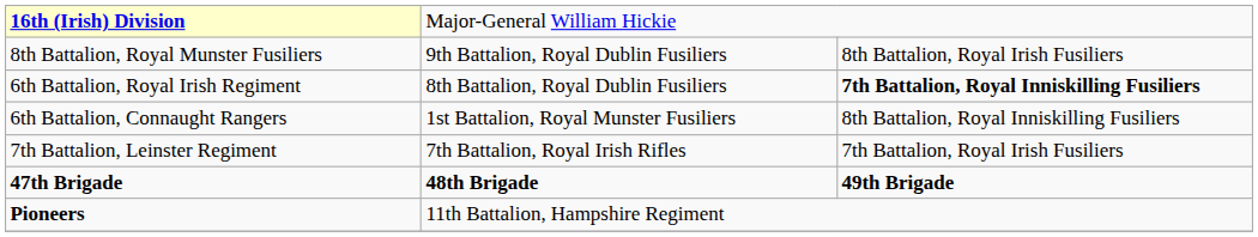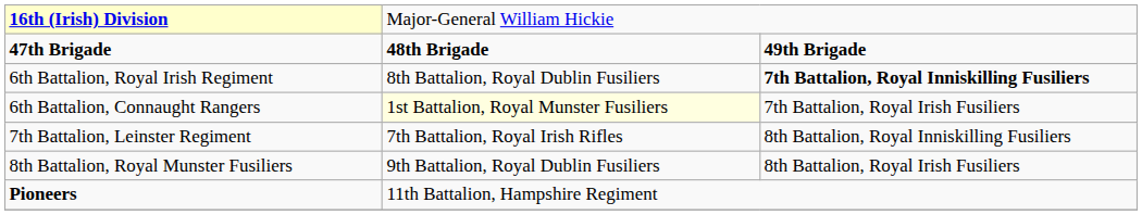rows swapped: 47th Brigade <-> 8th Battalion, Royal Munster Fusiliers
6th Battalion, Connaught Rangers | column 2: no background -> lightyellow background
6th Battalion, Connaught Rangers | column 3: 8th Battalion, Royal Inniskilling Fusiliers -> 7th Battalion, Royal Irish Fusiliers
7th Battalion, Leinster Regiment | column 3: 7th Battalion, Royal Irish Fusiliers -> 8th Battalion, Royal Inniskilling Fusiliers
